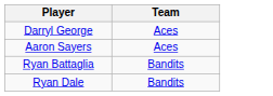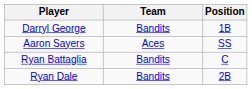+ column: Position | 1B | SS | C | 2B
Darryl George | Team: Aces -> Bandits
